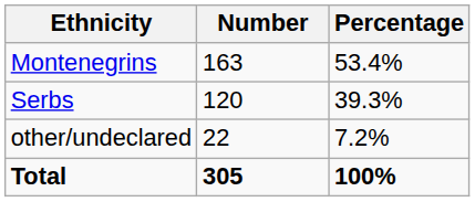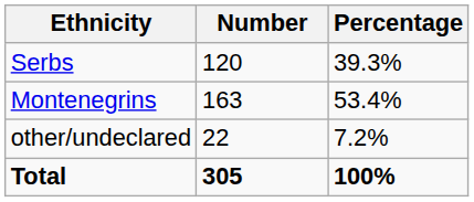rows swapped: Montenegrins <-> Serbs
